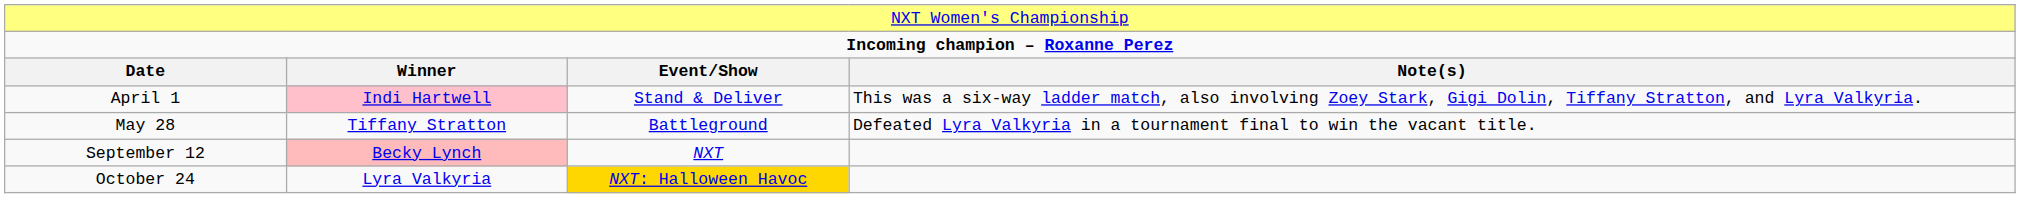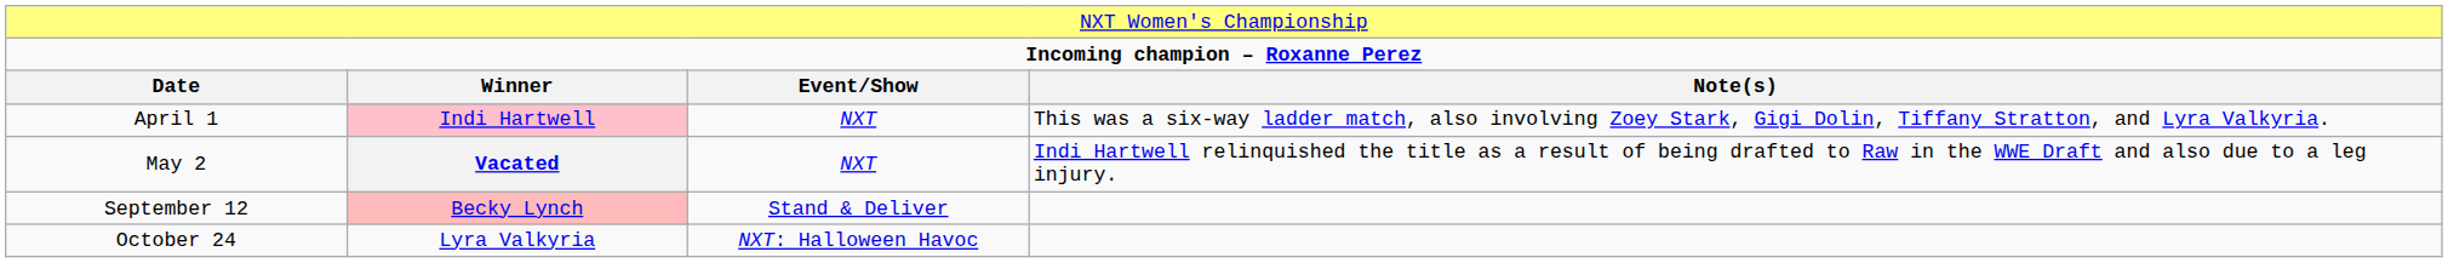April 1 | column 3: Stand & Deliver -> NXT
+ row: May 2 | Vacated | NXT | Indi Hartwell relinquished the title as a result of being drafted to Raw in the WWE Draft and also due to a leg injury.
- row: May 28 | Tiffany Stratton | Battleground | Defeated Lyra Valkyria in a tournament final to win the vacant title.
September 12 | column 3: NXT -> Stand & Deliver
October 24 | column 3: gold background -> no background
